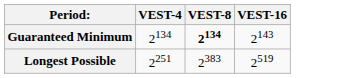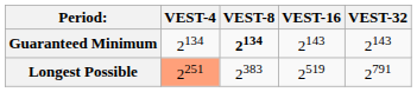+ column: VEST-32 | 2143 | 2791
Longest Possible | VEST-4: no background -> lightsalmon background
